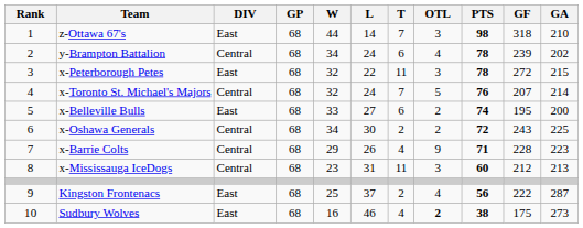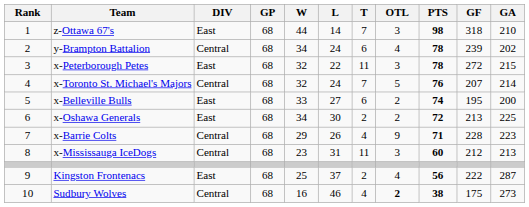x-Oshawa Generals | DIV: Central -> East
x-Oshawa Generals | GF: 243 -> 213
Sudbury Wolves | DIV: East -> Central
